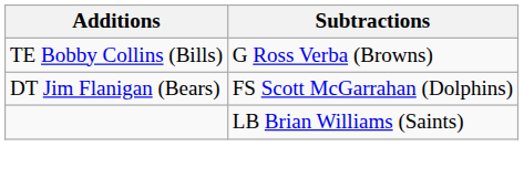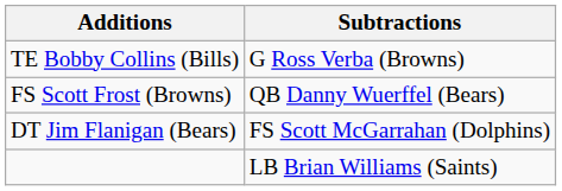+ row: FS Scott Frost (Browns) | QB Danny Wuerffel (Bears)
